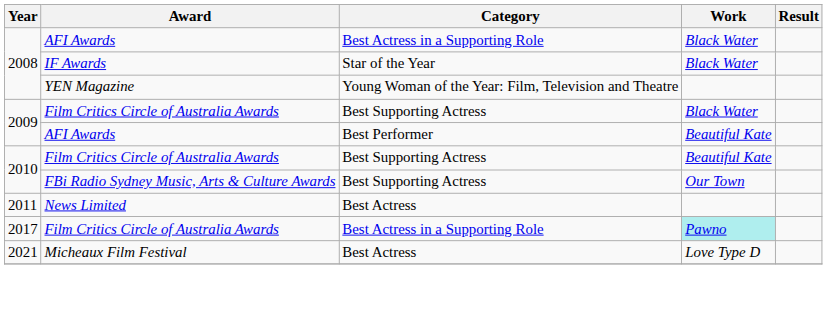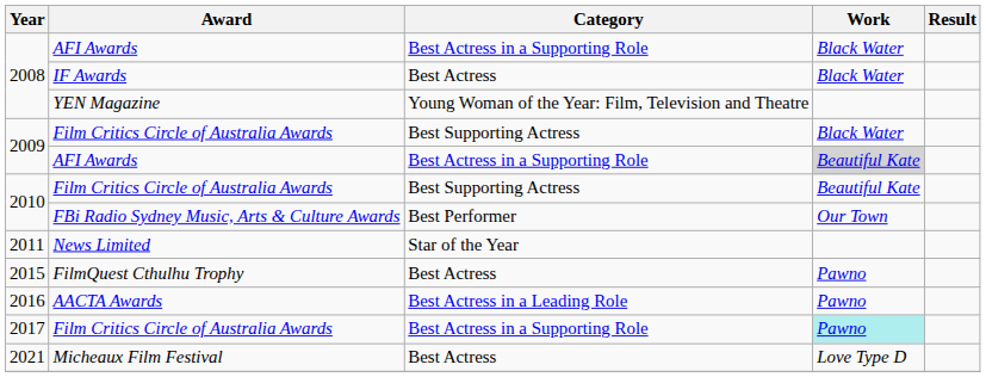IF Awards | Category: Star of the Year -> Best Actress
2009 / AFI Awards | Category: Best Performer -> Best Actress in a Supporting Role
2009 / AFI Awards | Work: no background -> lightgrey background
FBi Radio Sydney Music, Arts & Culture Awards | Category: Best Supporting Actress -> Best Performer
News Limited | Category: Best Actress -> Star of the Year
+ row: 2015 | FilmQuest Cthulhu Trophy | Best Actress | Pawno
+ row: 2016 | AACTA Awards | Best Actress in a Leading Role | Pawno
